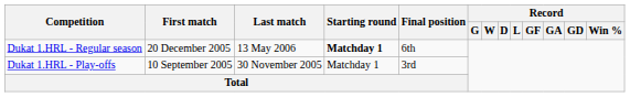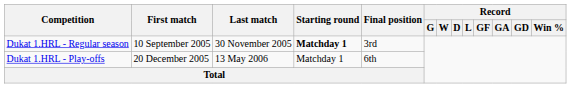Dukat 1.HRL - Regular season | First match: 20 December 2005 -> 10 September 2005
Dukat 1.HRL - Regular season | Last match: 13 May 2006 -> 30 November 2005
Dukat 1.HRL - Regular season | Final position: 6th -> 3rd
Dukat 1.HRL - Play-offs | First match: 10 September 2005 -> 20 December 2005
Dukat 1.HRL - Play-offs | Last match: 30 November 2005 -> 13 May 2006
Dukat 1.HRL - Play-offs | Final position: 3rd -> 6th
